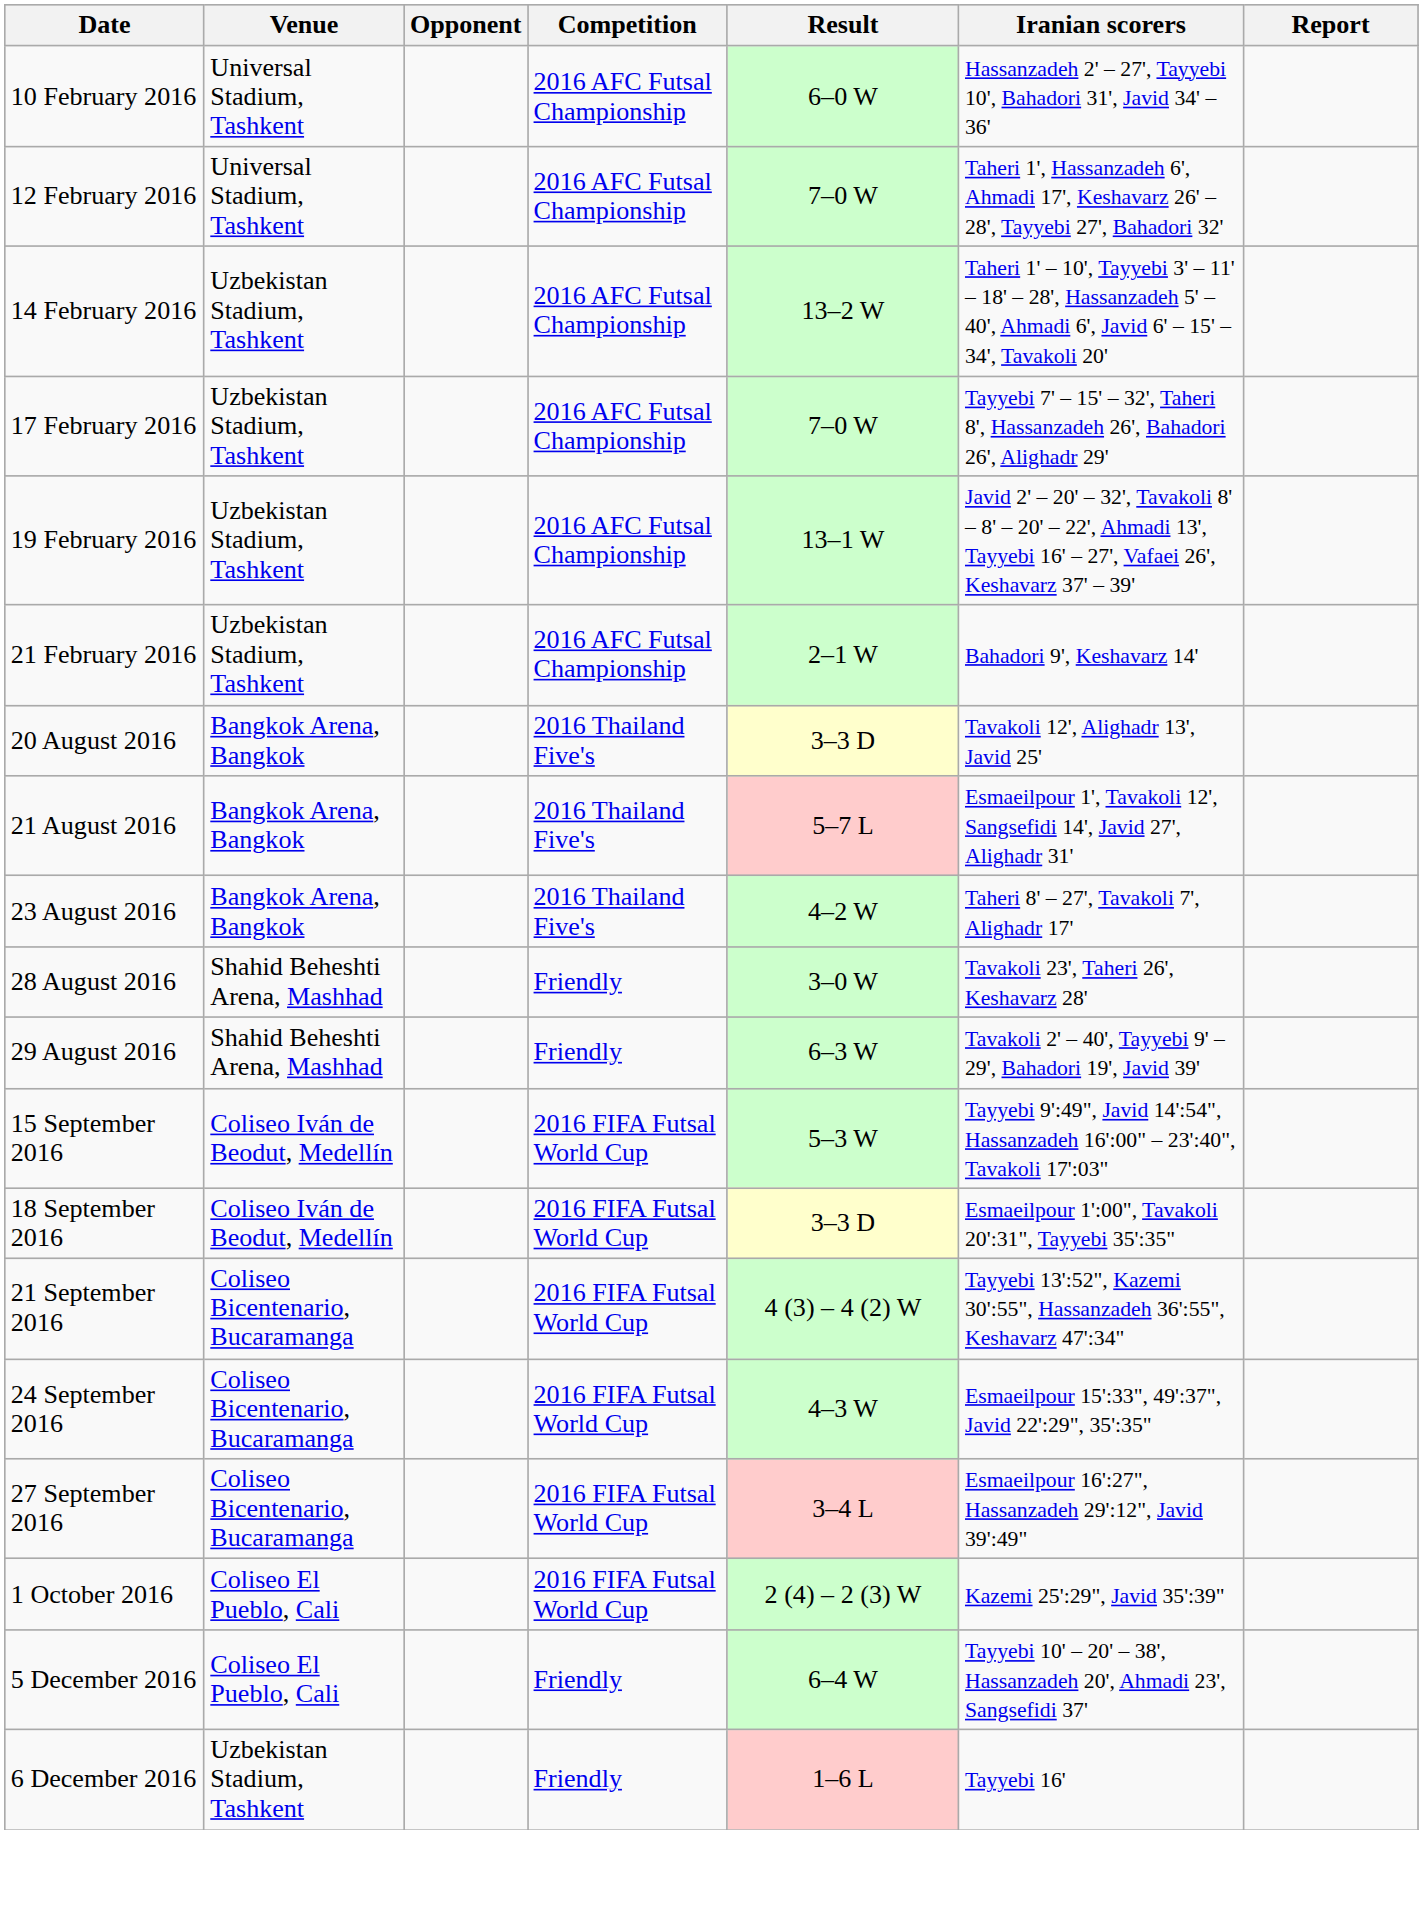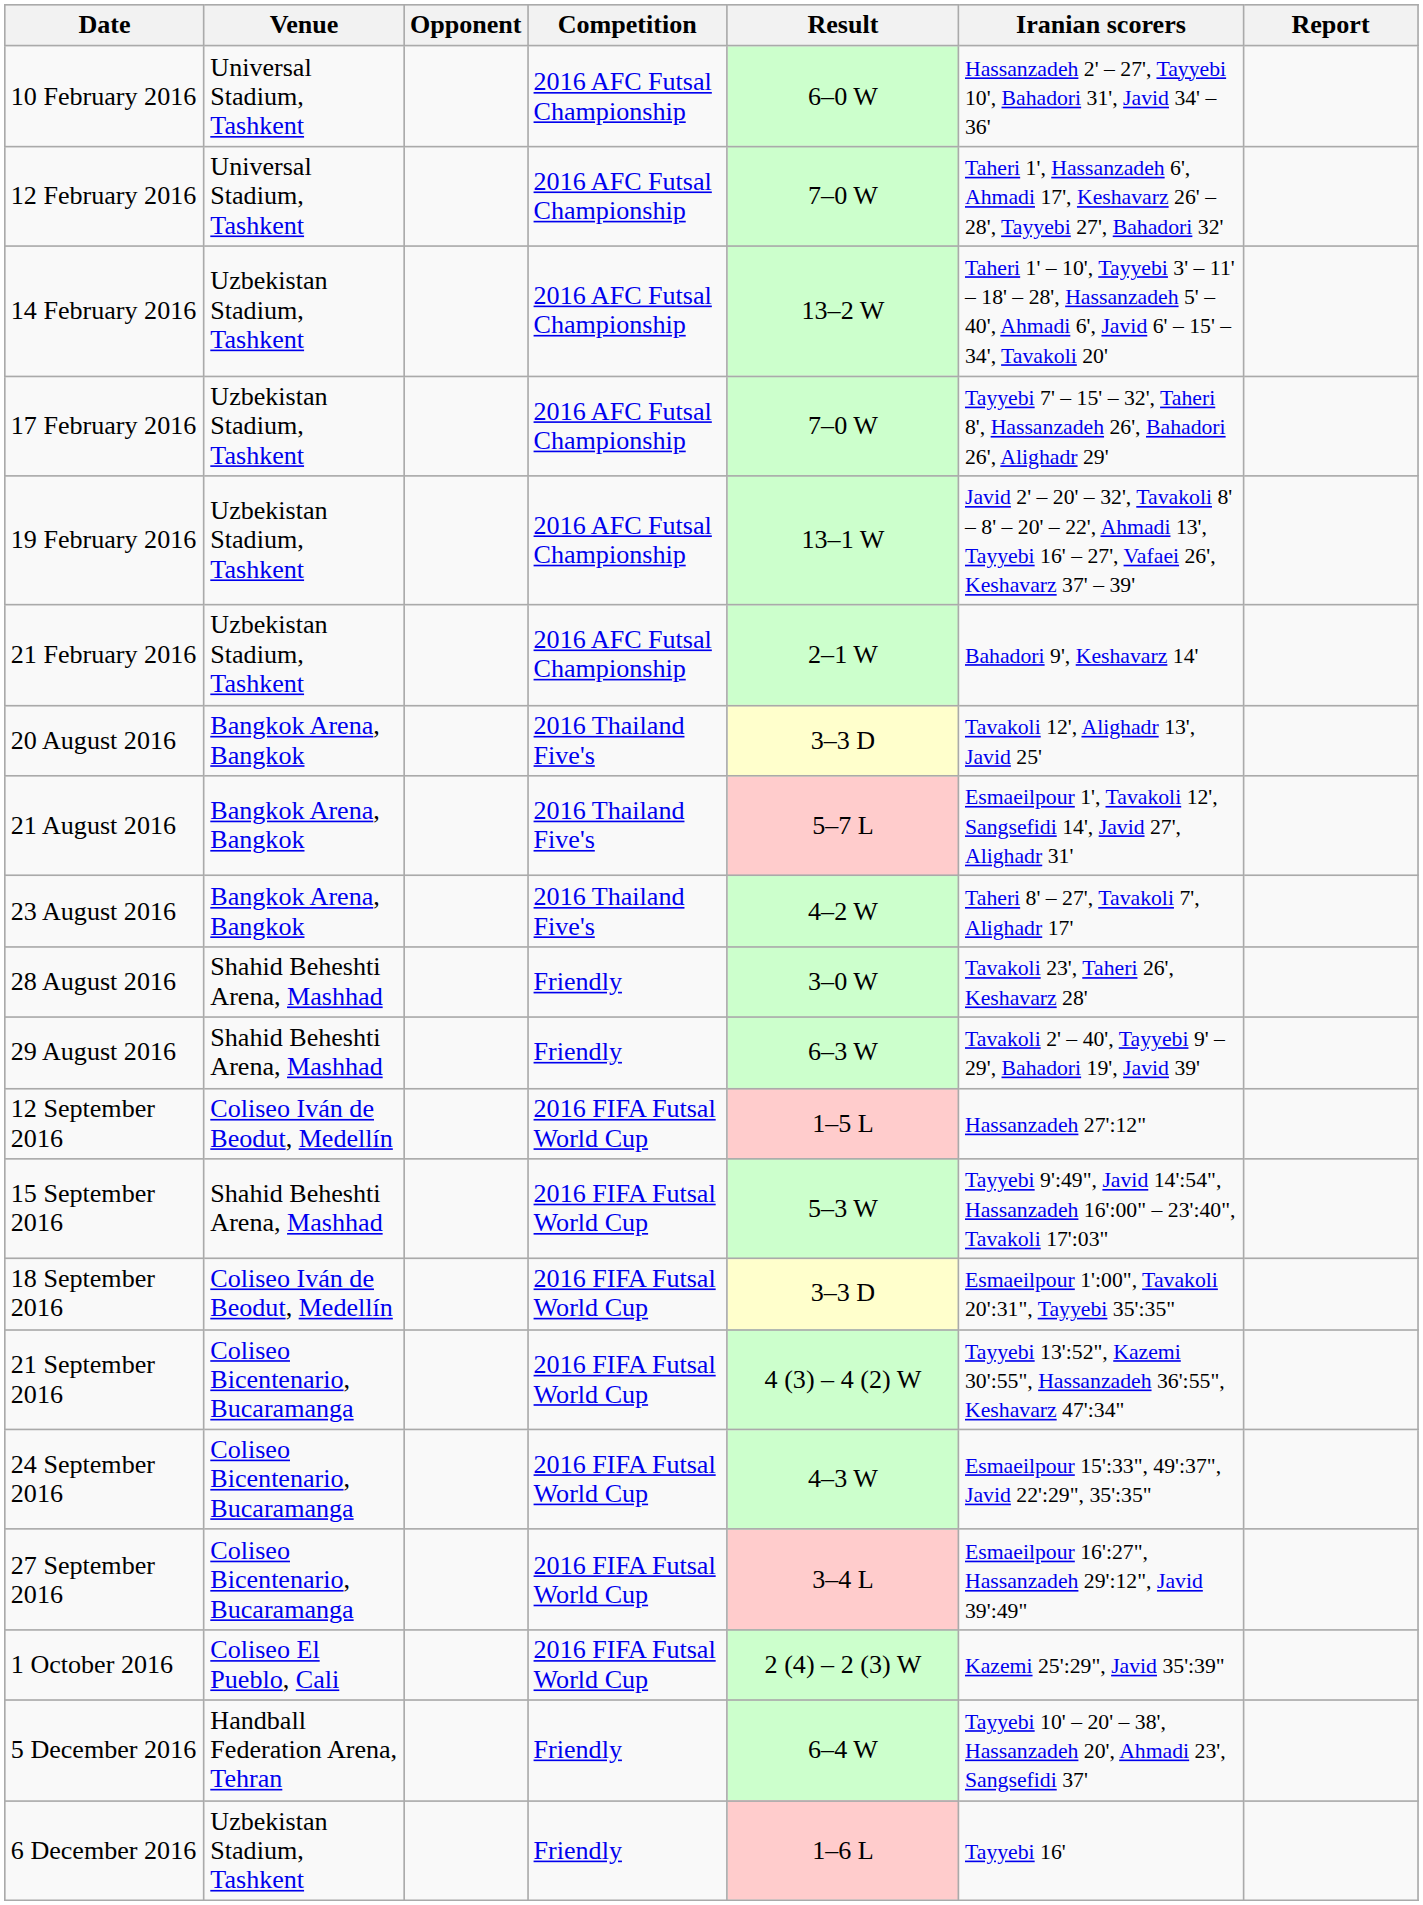+ row: 12 September 2016 | Coliseo Iván de Beodut, Medellín | 2016 FIFA Futsal World Cup | 1–5 L | Hassanzadeh 27':12"
15 September 2016 | Venue: Coliseo Iván de Beodut, Medellín -> Shahid Beheshti Arena, Mashhad
5 December 2016 | Venue: Coliseo El Pueblo, Cali -> Handball Federation Arena, Tehran
